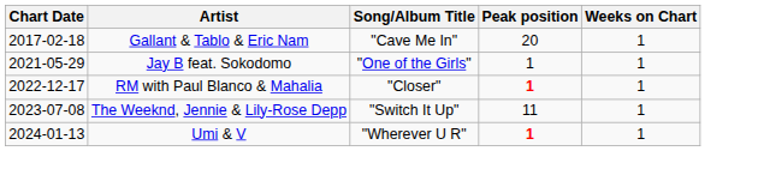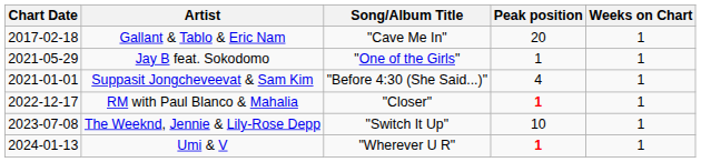+ row: 2021-01-01 | Suppasit Jongcheveevat & Sam Kim | "Before 4:30 (She Said...)" | 4 | 1
The Weeknd, Jennie & Lily-Rose Depp | Peak position: 11 -> 10
